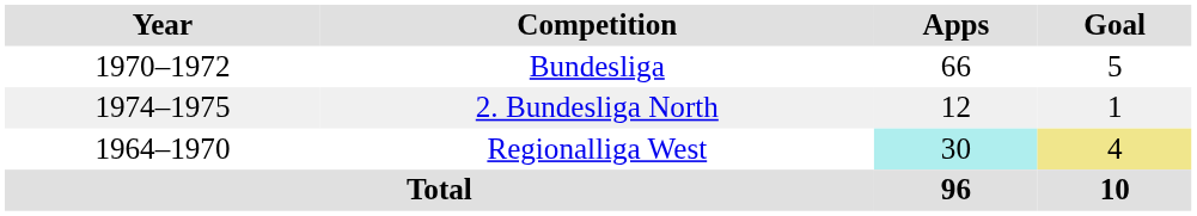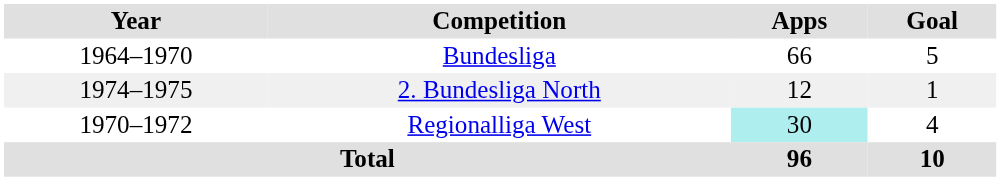Bundesliga | Year: 1970–1972 -> 1964–1970
Regionalliga West | Year: 1964–1970 -> 1970–1972
Regionalliga West | Goal: khaki background -> no background
